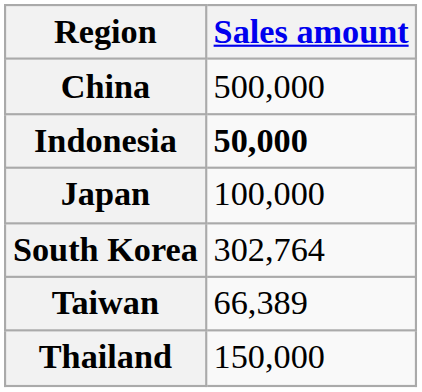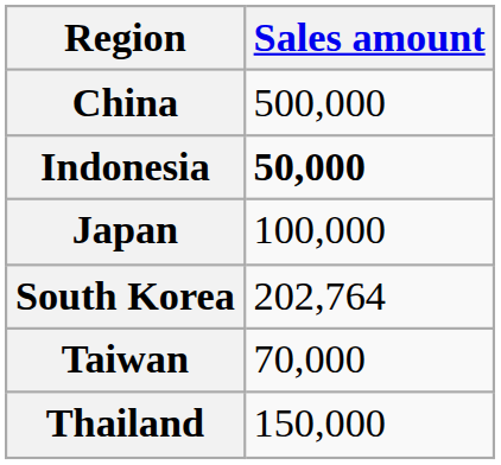South Korea | Sales amount: 302,764 -> 202,764
Taiwan | Sales amount: 66,389 -> 70,000
